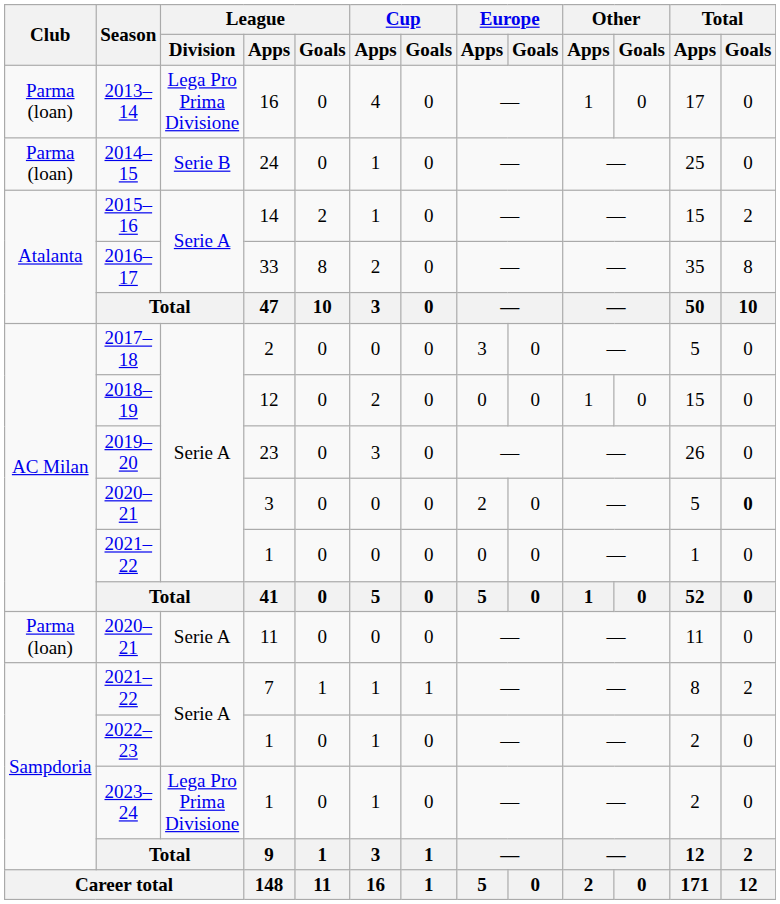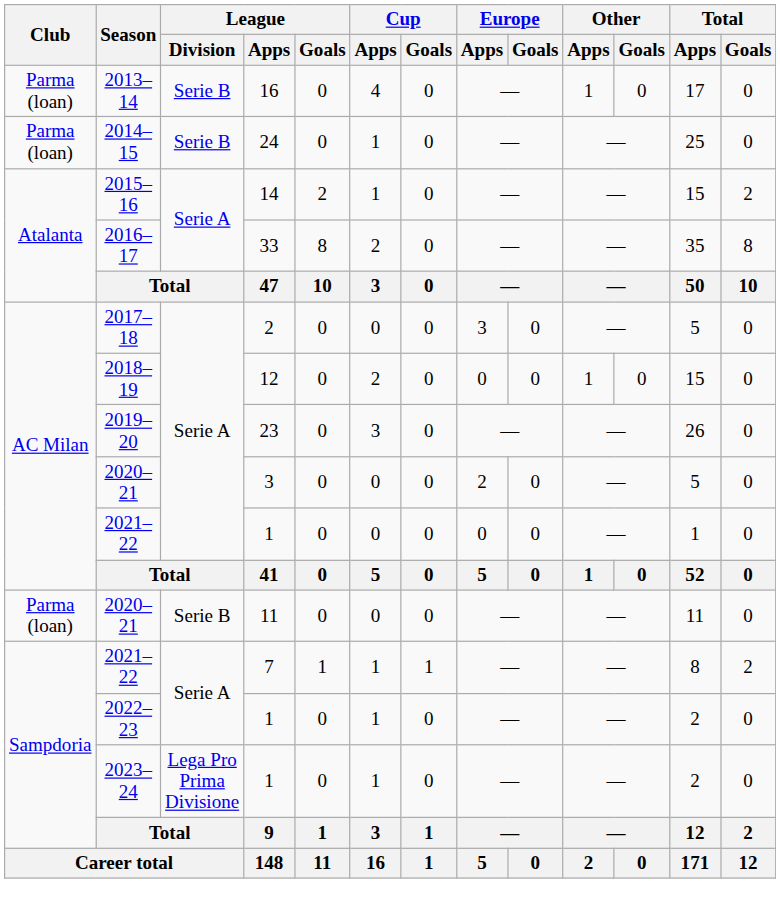2013–14 | League / Division: Lega Pro Prima Divisione -> Serie B
2020–21 / 3 | Total / Goals: bold -> normal
2020–21 / 11 | League / Division: Serie A -> Serie B
